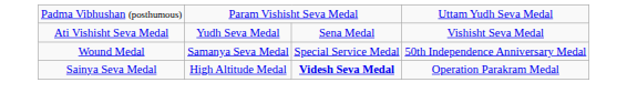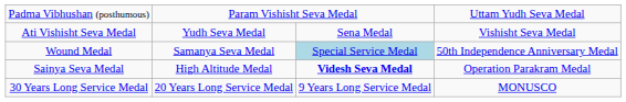Wound Medal | column 3: no background -> lightblue background
+ row: 30 Years Long Service Medal | 20 Years Long Service Medal | 9 Years Long Service Medal | MONUSCO
